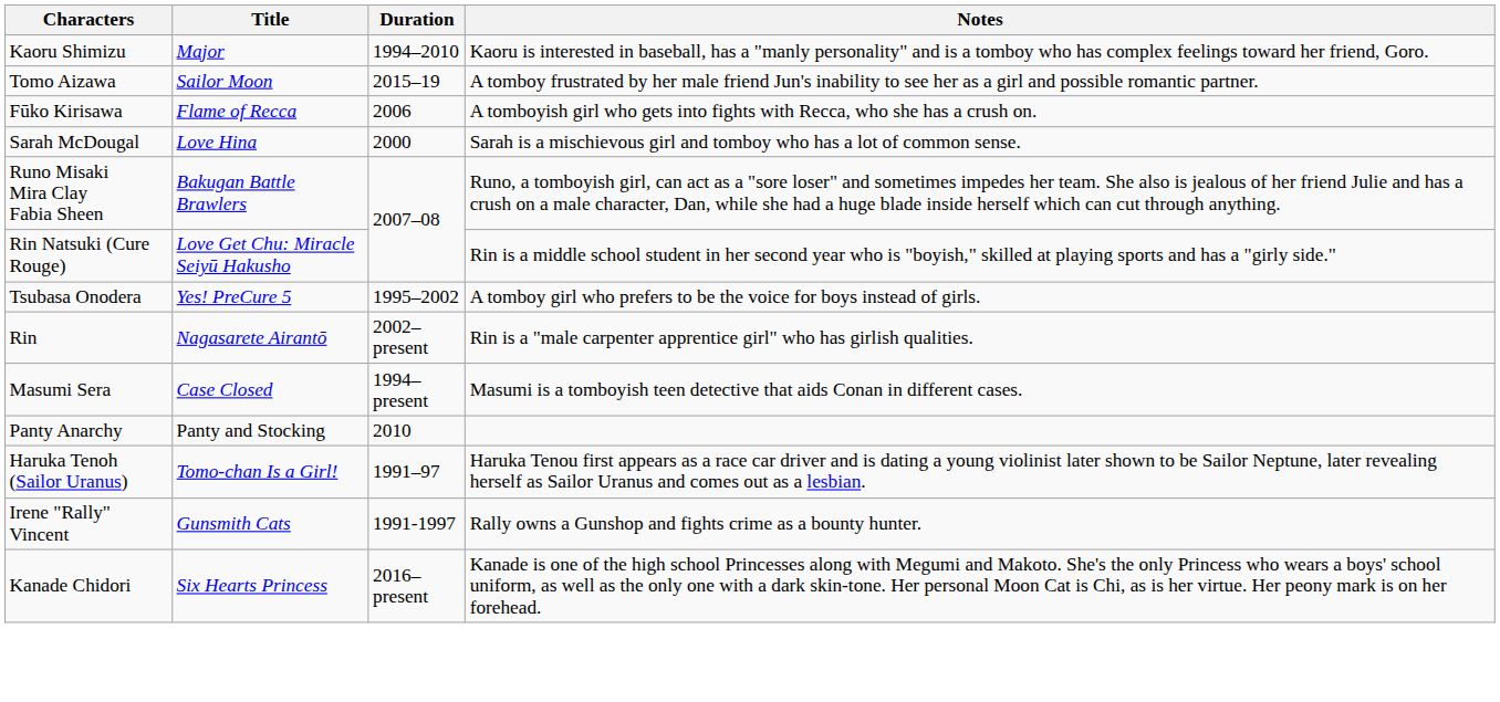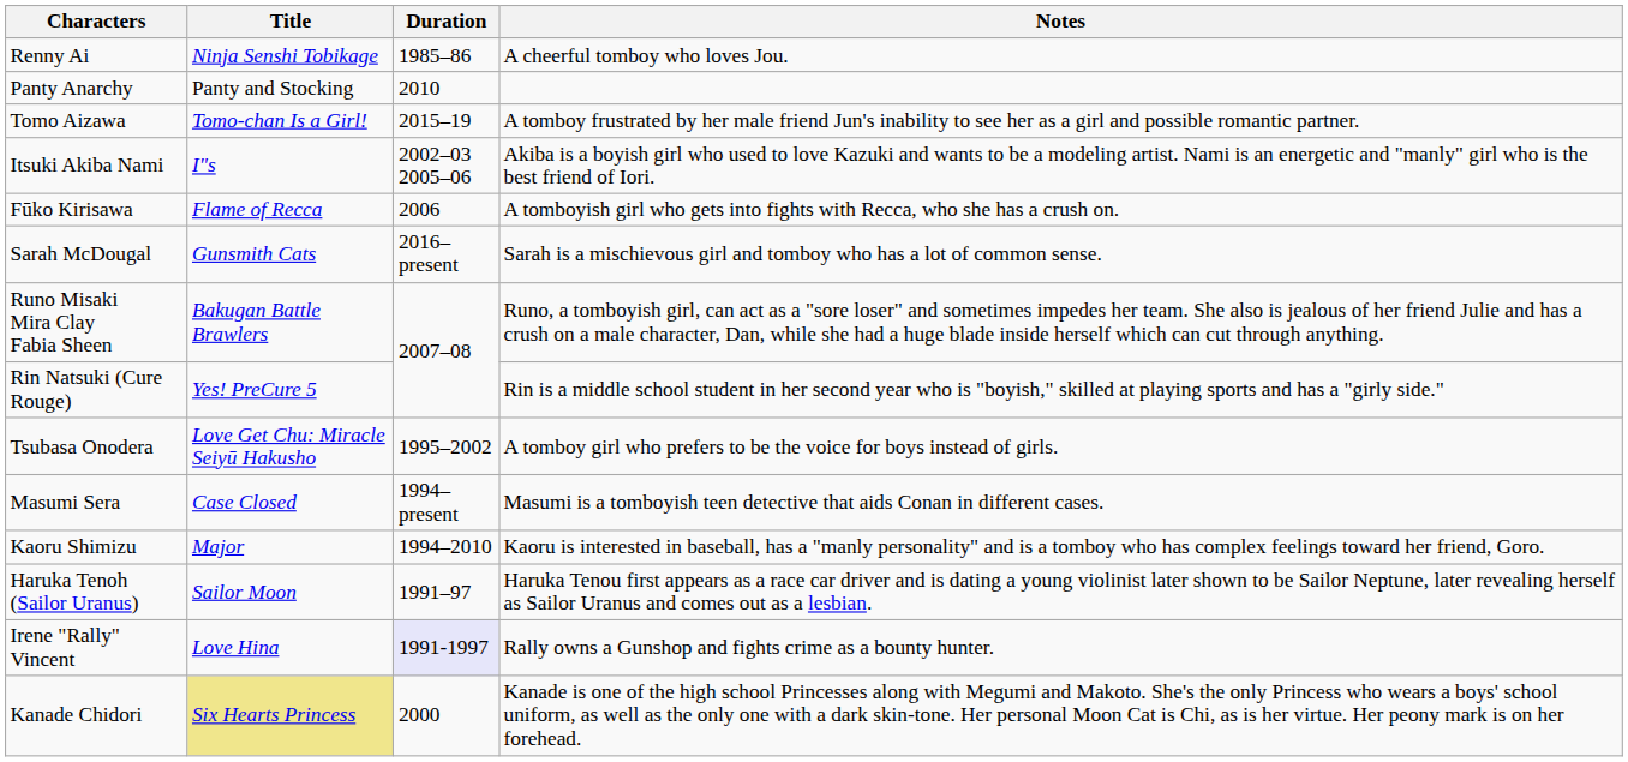+ row: Renny Ai | Ninja Senshi Tobikage | 1985–86 | A cheerful tomboy who loves Jou.
rows swapped: Panty Anarchy <-> Kaoru Shimizu
Tomo Aizawa | Title: Sailor Moon -> Tomo-chan Is a Girl!
+ row: Itsuki Akiba Nami | I"s | 2002–03 2005–06 | Akiba is a boyish girl who used to love Kazuki and wants to be a modeling artist. Nami is an energetic and "manly" girl who is the best friend of Iori.
Sarah McDougal | Title: Love Hina -> Gunsmith Cats
Sarah McDougal | Duration: 2000 -> 2016–present
Rin Natsuki (Cure Rouge) | Title: Love Get Chu: Miracle Seiyū Hakusho -> Yes! PreCure 5
Tsubasa Onodera | Title: Yes! PreCure 5 -> Love Get Chu: Miracle Seiyū Hakusho
- row: Rin | Nagasarete Airantō | 2002–present | Rin is a "male carpenter apprentice girl" who has girlish qualities.
Haruka Tenoh (Sailor Uranus) | Title: Tomo-chan Is a Girl! -> Sailor Moon
Irene "Rally" Vincent | Title: Gunsmith Cats -> Love Hina
Irene "Rally" Vincent | Duration: no background -> lavender background
Kanade Chidori | Title: no background -> khaki background
Kanade Chidori | Duration: 2016–present -> 2000
